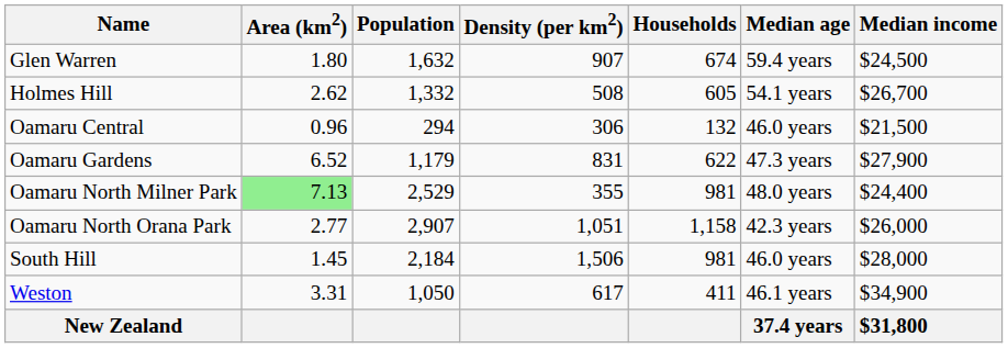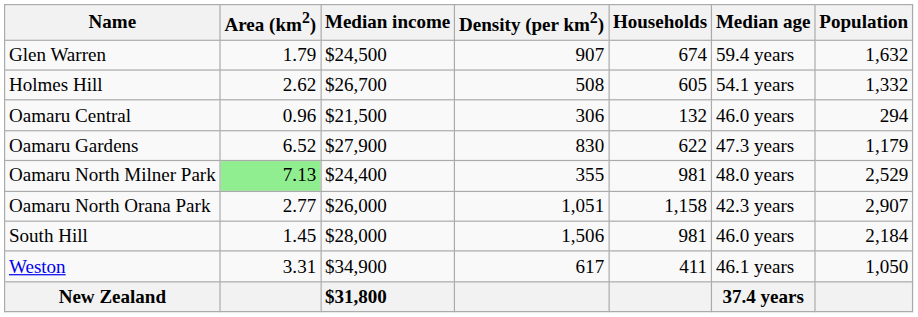columns swapped: Population <-> Median income
Glen Warren | Area (km2): 1.80 -> 1.79
Oamaru Gardens | Density (per km2): 831 -> 830
